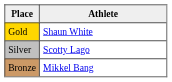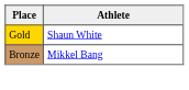- row: Silver | Scotty Lago
